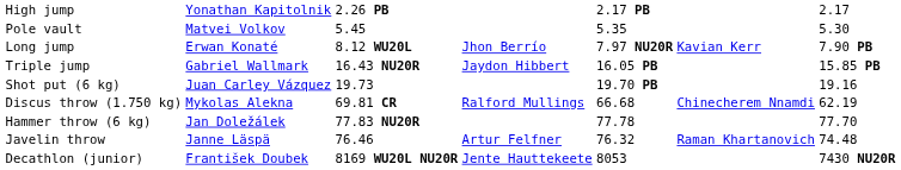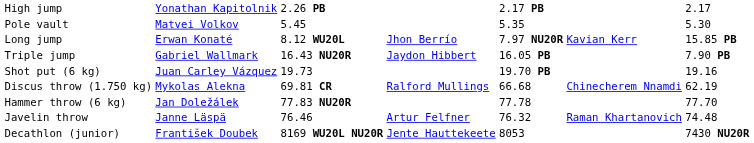Long jump | column 7: 7.90 PB -> 15.85 PB
Triple jump | column 7: 15.85 PB -> 7.90 PB
